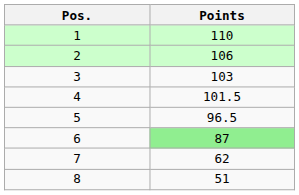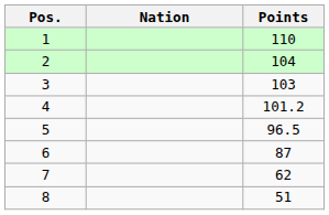+ column: Nation
2 | Points: 106 -> 104
4 | Points: 101.5 -> 101.2
6 | Points: lightgreen background -> no background
